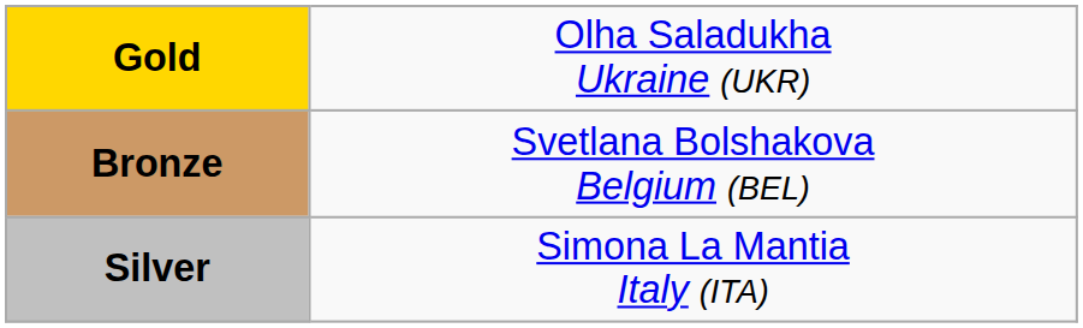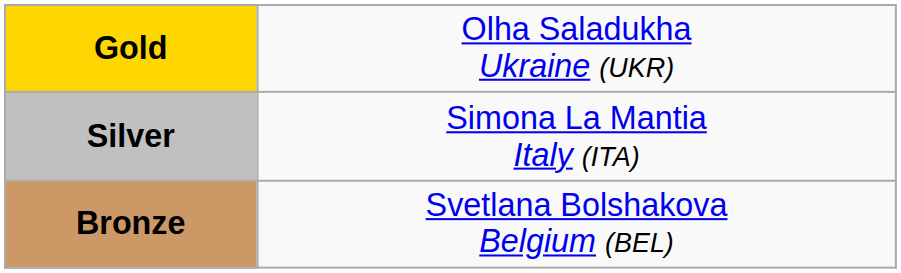rows swapped: Silver <-> Bronze
